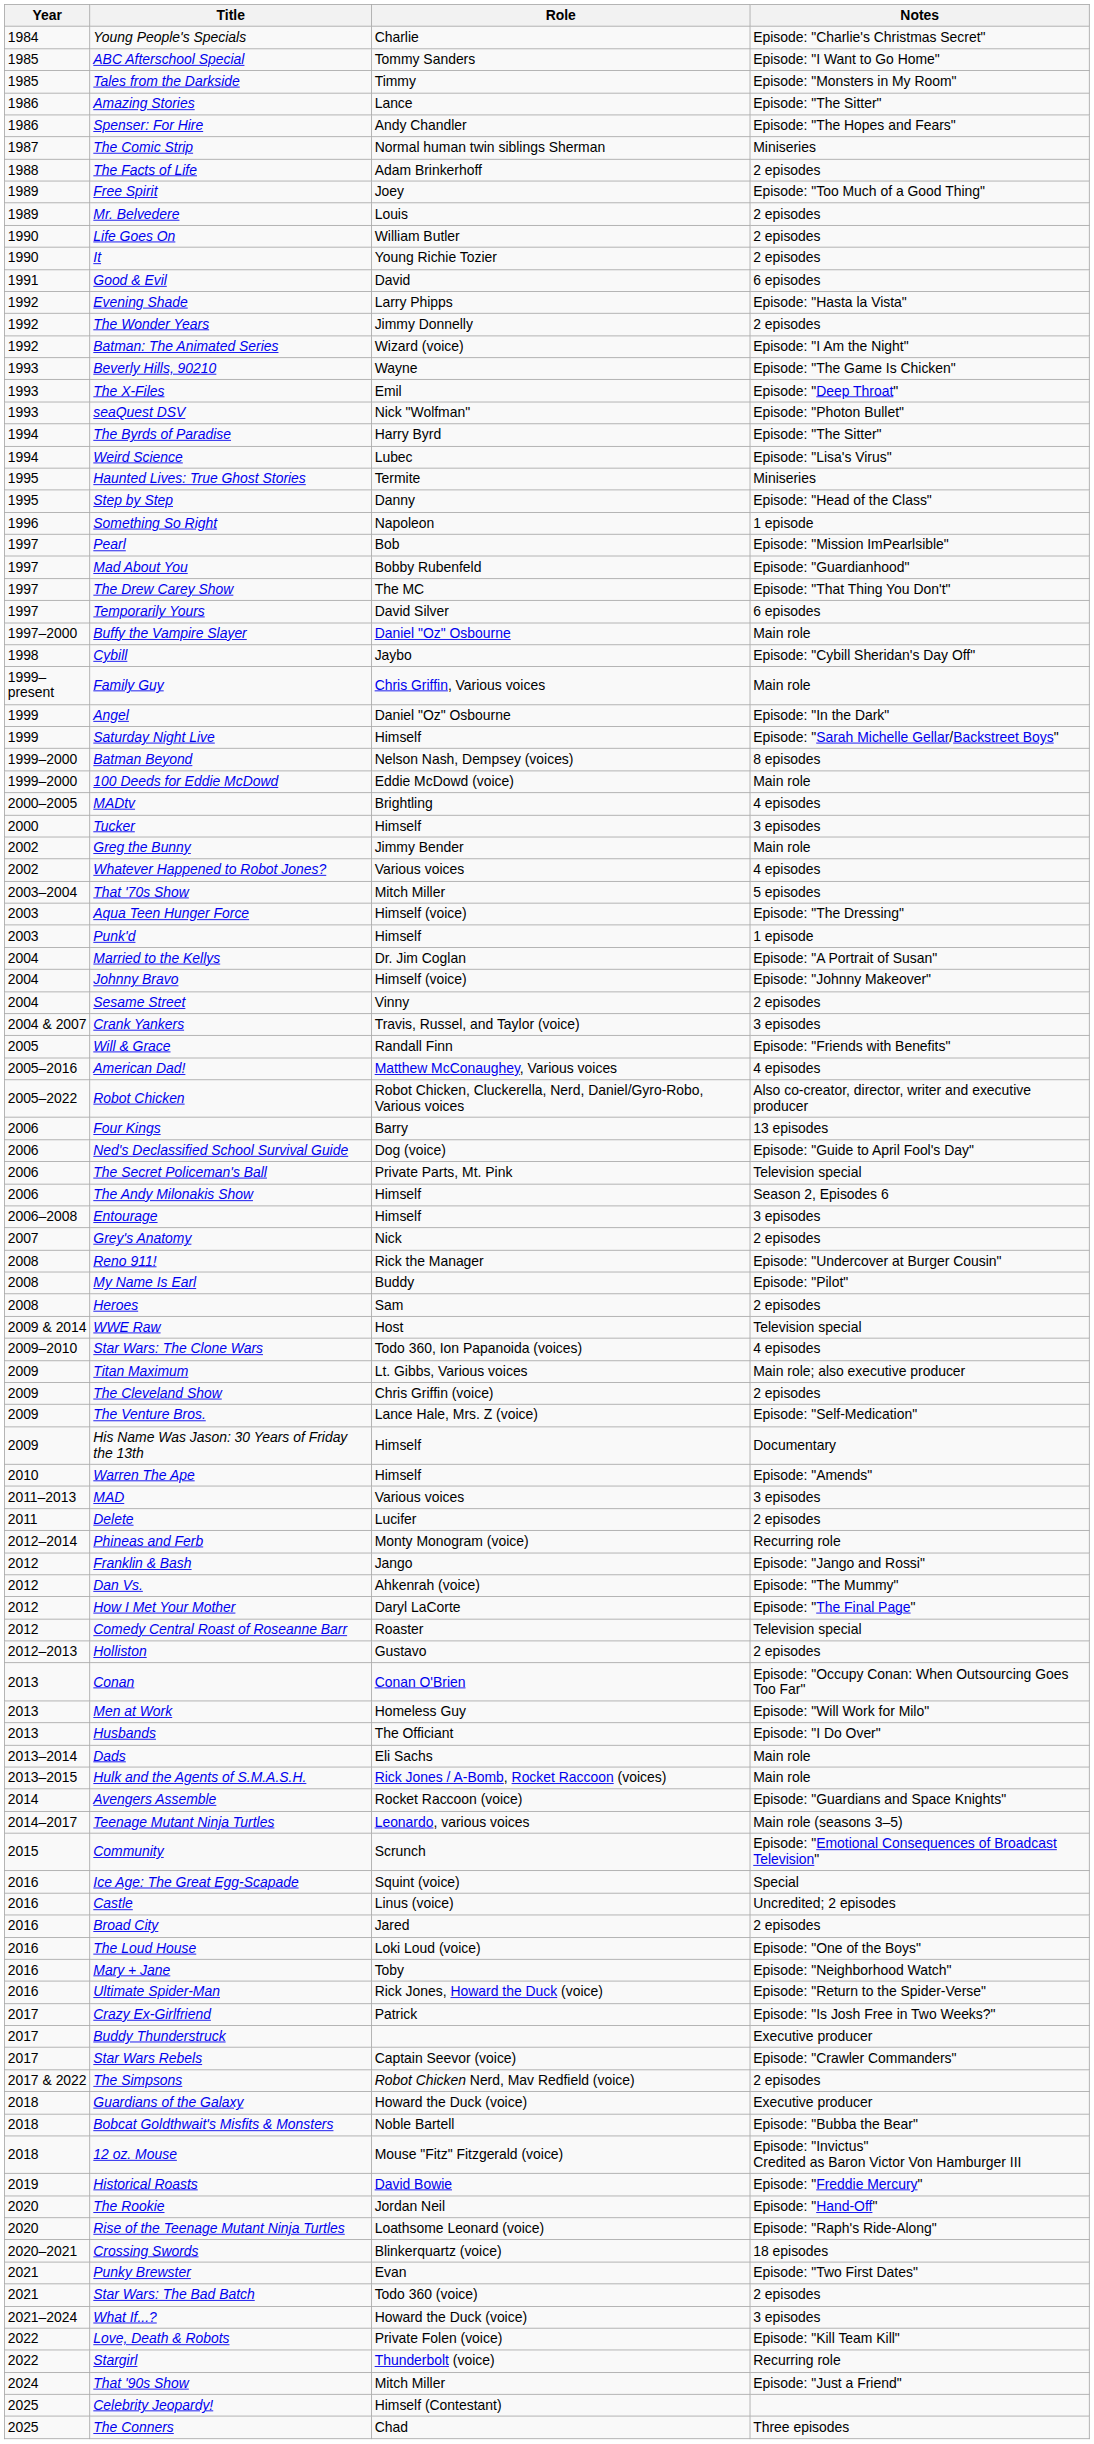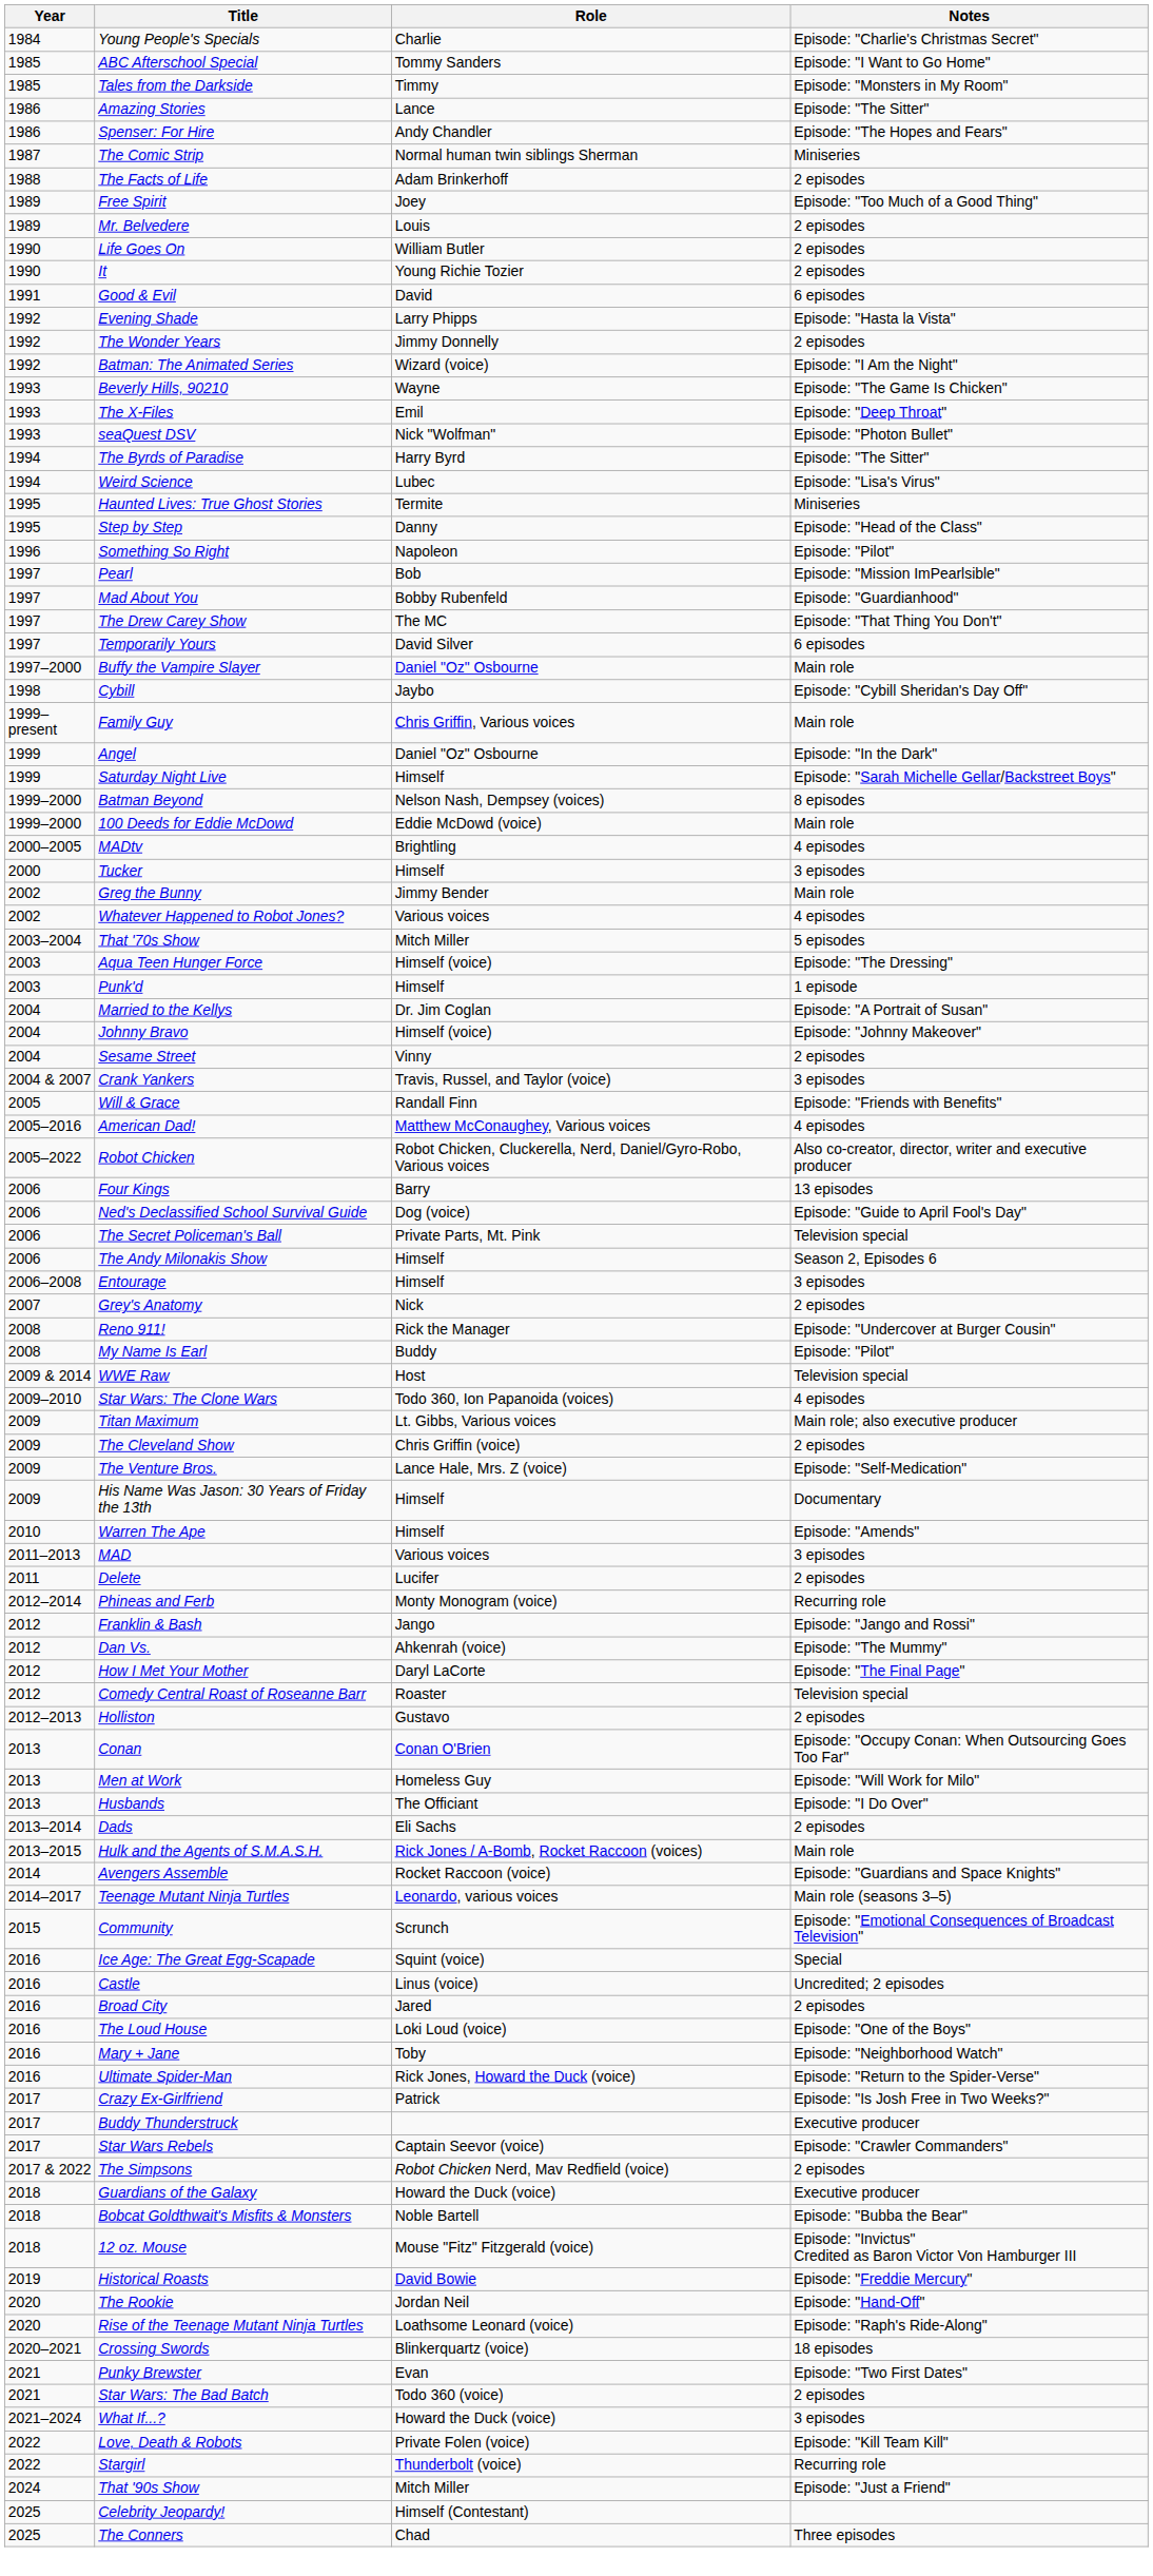Something So Right | Notes: 1 episode -> Episode: "Pilot"
- row: 2008 | Heroes | Sam | 2 episodes
Dads | Notes: Main role -> 2 episodes
